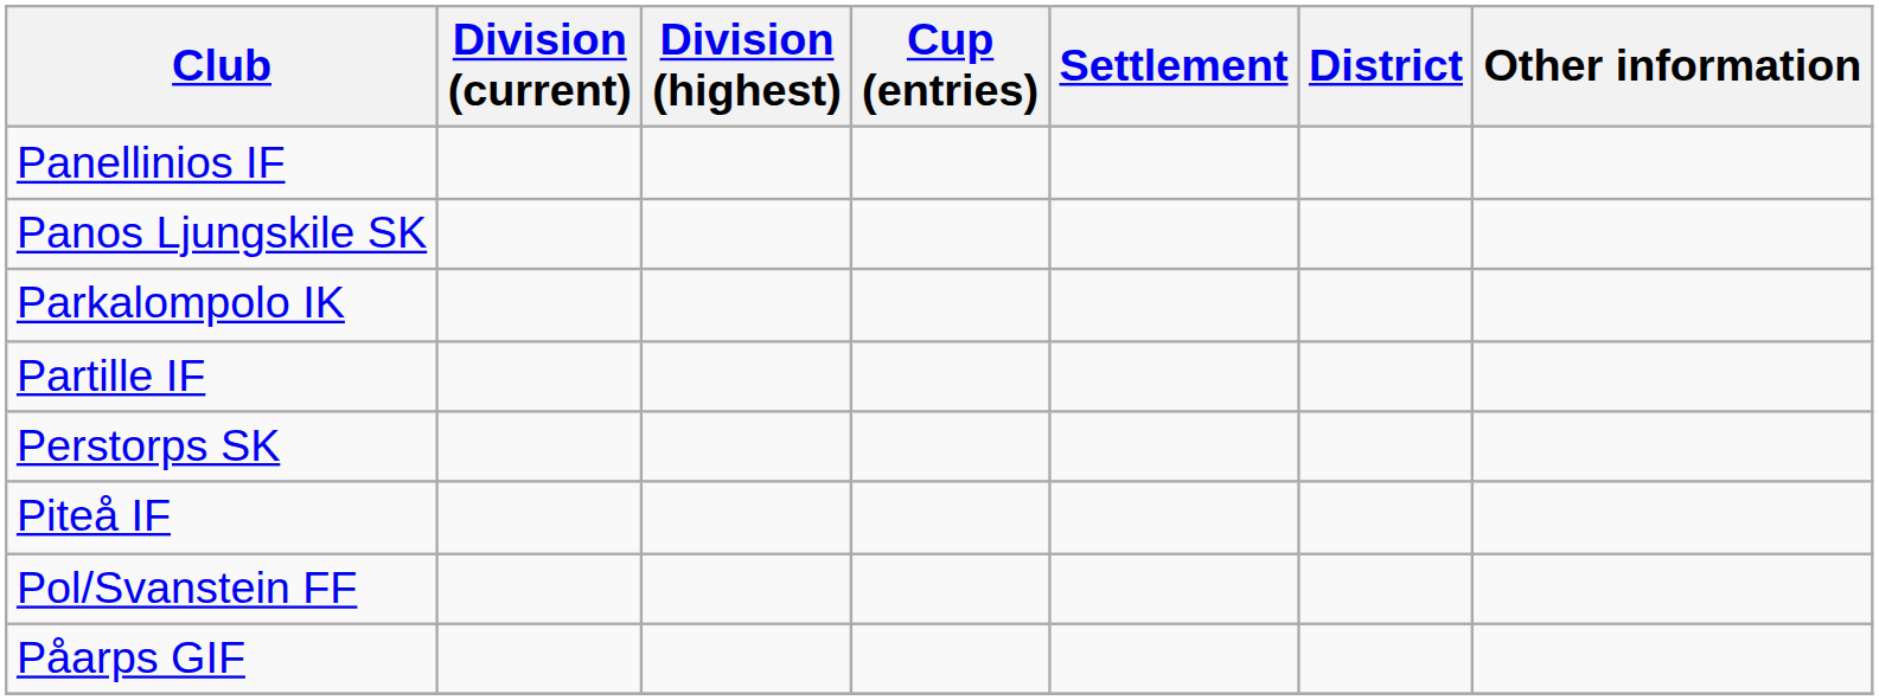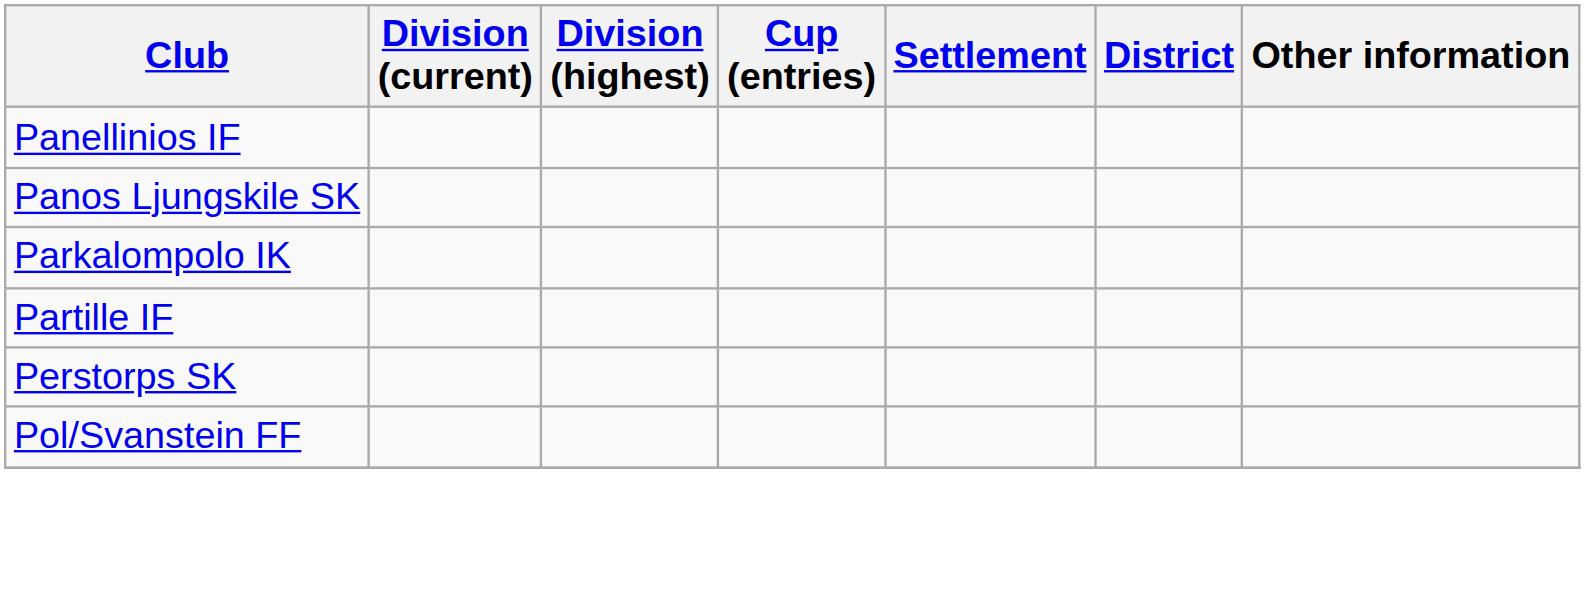- row: Piteå IF
- row: Påarps GIF
